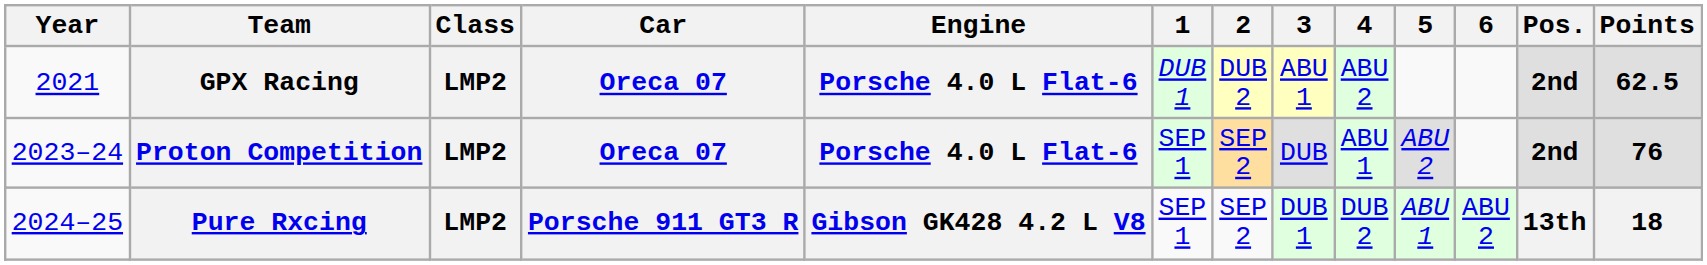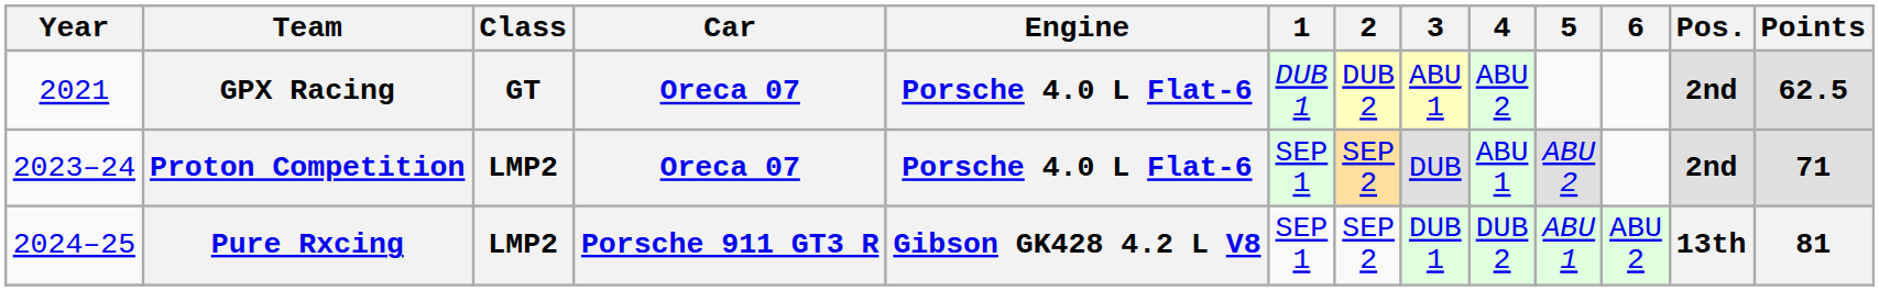GPX Racing | Class: LMP2 -> GT
Proton Competition | Points: 76 -> 71
Pure Rxcing | Points: 18 -> 81
